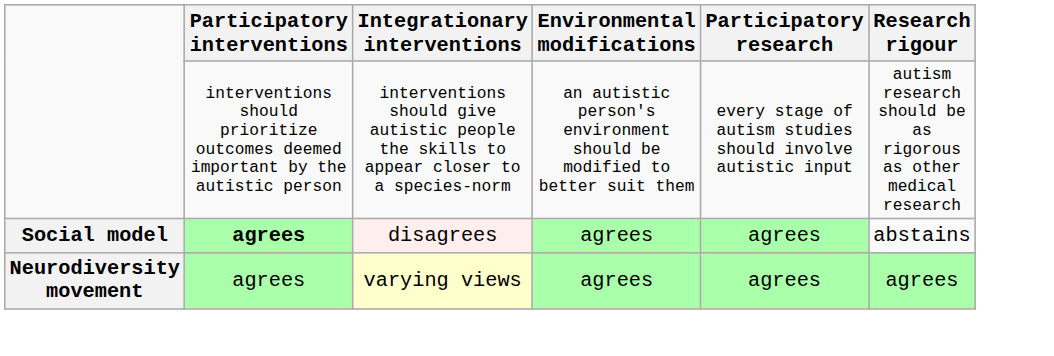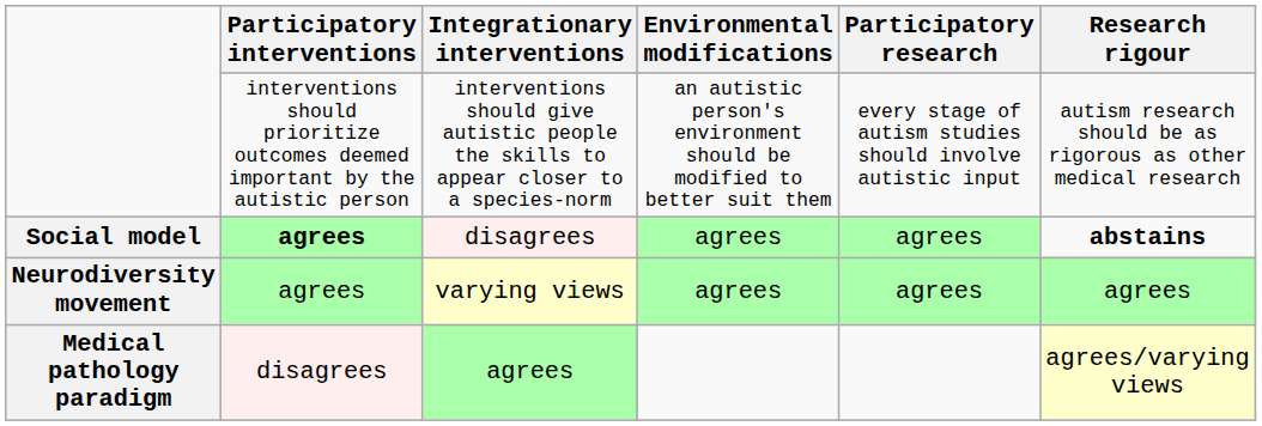Social model | Research rigour: normal -> bold
+ row: Medical pathology paradigm | disagrees | agrees | agrees/varying views
